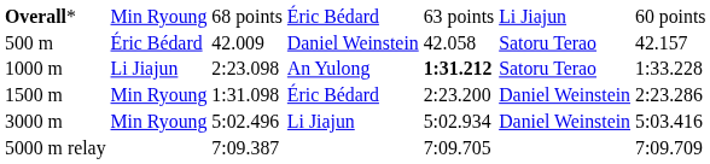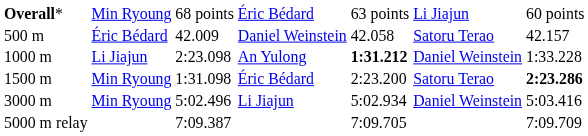An Yulong | column 6: Satoru Terao -> Daniel Weinstein
1500 m / Éric Bédard | column 6: Daniel Weinstein -> Satoru Terao
1500 m / Éric Bédard | column 7: normal -> bold
